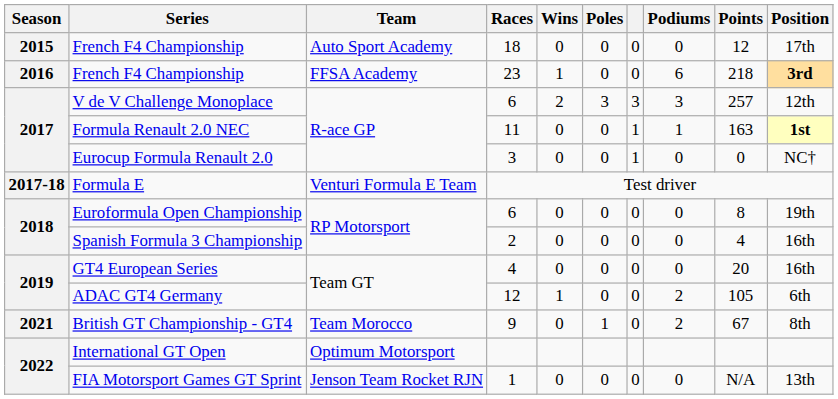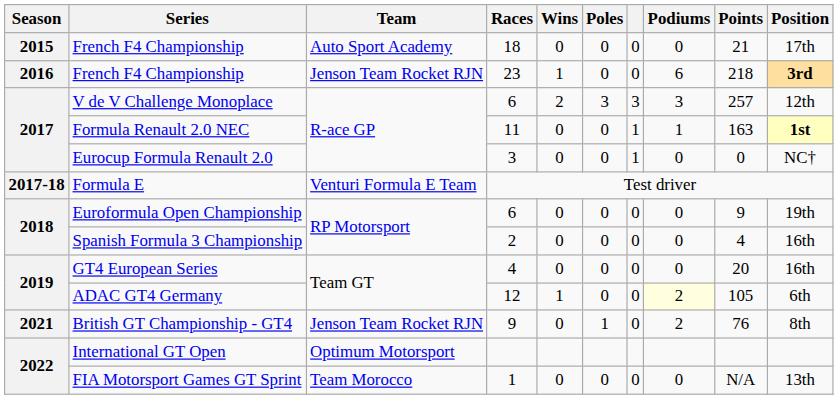French F4 Championship / 18 | Points: 12 -> 21
French F4 Championship / 23 | Team: FFSA Academy -> Jenson Team Rocket RJN
Euroformula Open Championship | Points: 8 -> 9
ADAC GT4 Germany | Podiums: no background -> lightyellow background
British GT Championship - GT4 | Team: Team Morocco -> Jenson Team Rocket RJN
British GT Championship - GT4 | Points: 67 -> 76
FIA Motorsport Games GT Sprint | Team: Jenson Team Rocket RJN -> Team Morocco
